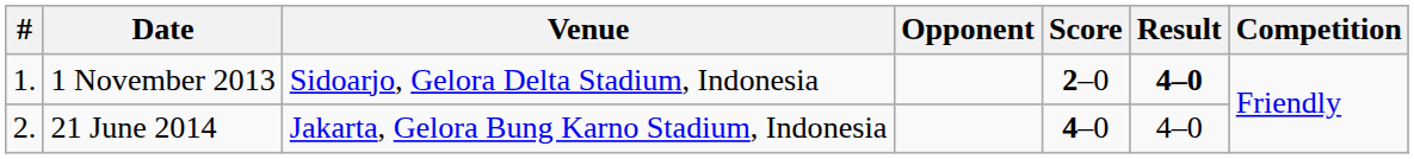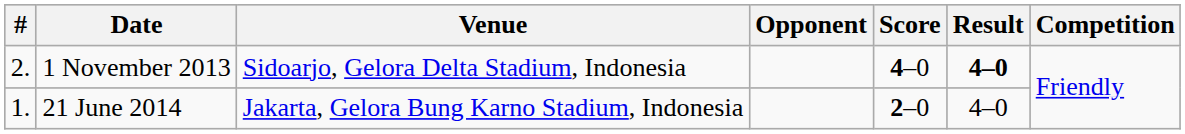1 November 2013 | #: 1. -> 2.
1 November 2013 | Score: 2–0 -> 4–0
21 June 2014 | #: 2. -> 1.
21 June 2014 | Score: 4–0 -> 2–0
